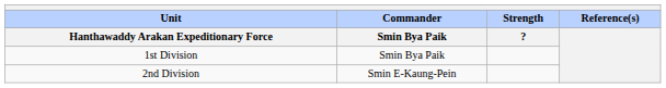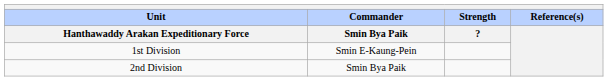1st Division | Commander / Smin Bya Paik: Smin Bya Paik -> Smin E-Kaung-Pein
2nd Division | Commander / Smin Bya Paik: Smin E-Kaung-Pein -> Smin Bya Paik
